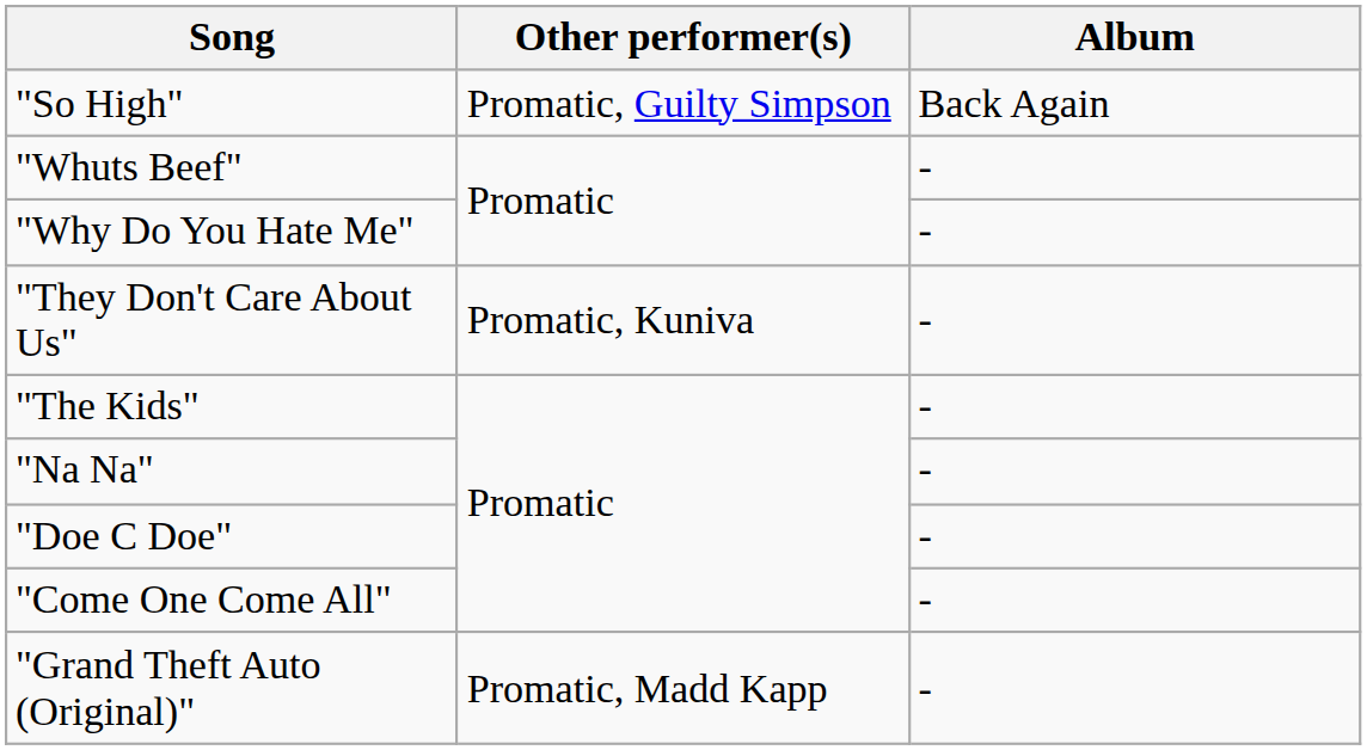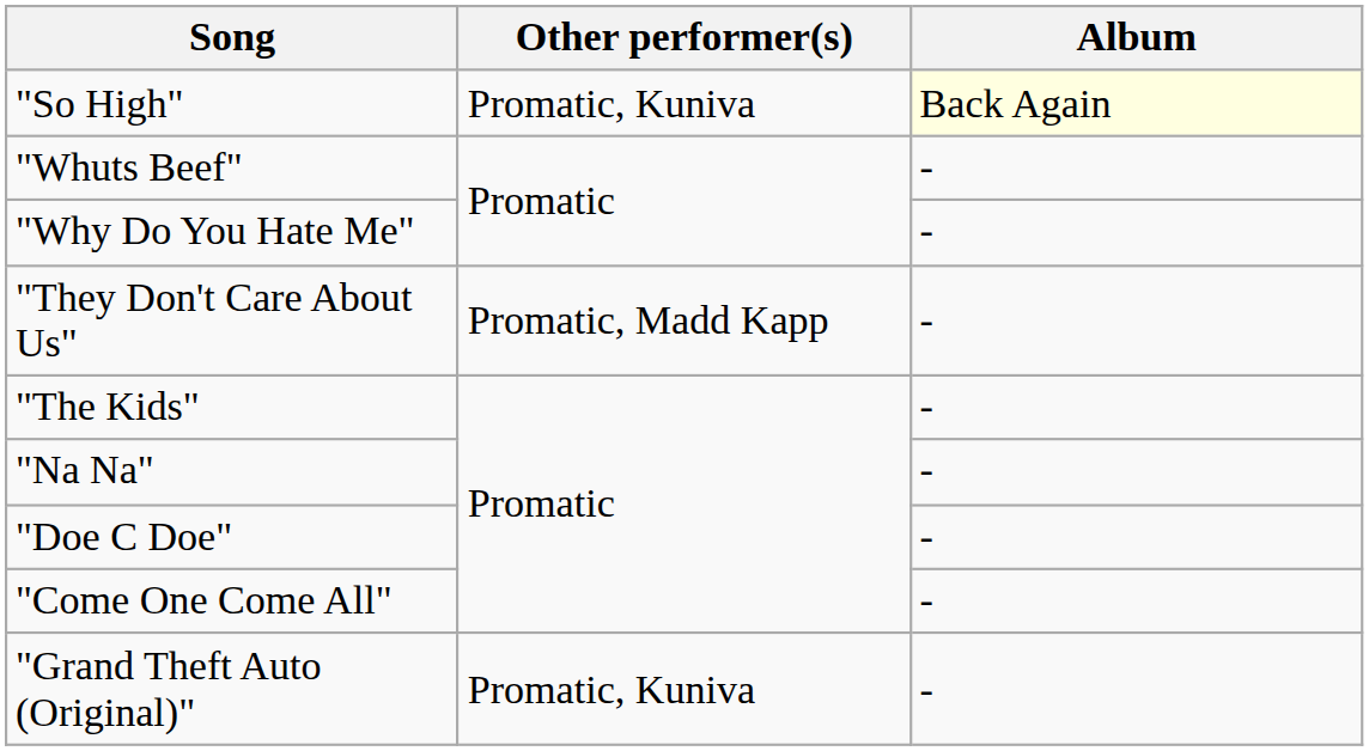"So High" | Other performer(s): Promatic, Guilty Simpson -> Promatic, Kuniva
"So High" | Album: no background -> lightyellow background
"They Don't Care About Us" | Other performer(s): Promatic, Kuniva -> Promatic, Madd Kapp
"Grand Theft Auto (Original)" | Other performer(s): Promatic, Madd Kapp -> Promatic, Kuniva
